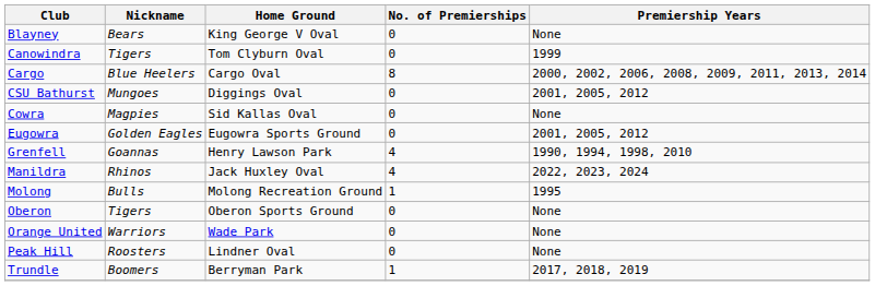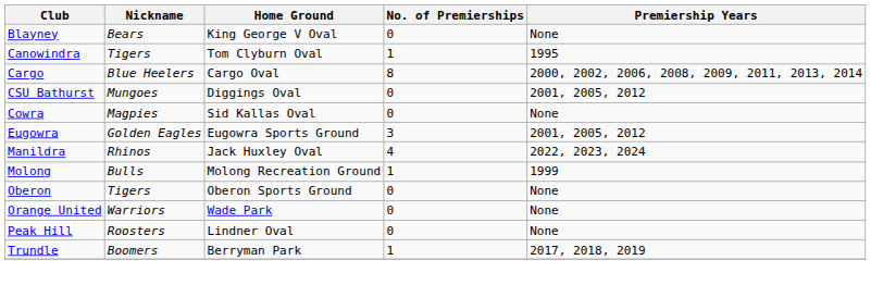Canowindra | No. of Premierships: 0 -> 1
Canowindra | Premiership Years: 1999 -> 1995
Eugowra | No. of Premierships: 0 -> 3
- row: Grenfell | Goannas | Henry Lawson Park | 4 | 1990, 1994, 1998, 2010
Molong | Premiership Years: 1995 -> 1999
